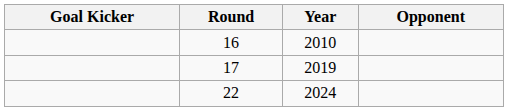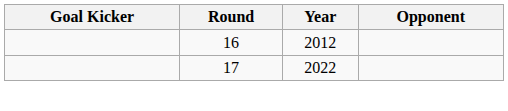16 | Year: 2010 -> 2012
17 | Year: 2019 -> 2022
- row: 22 | 2024
